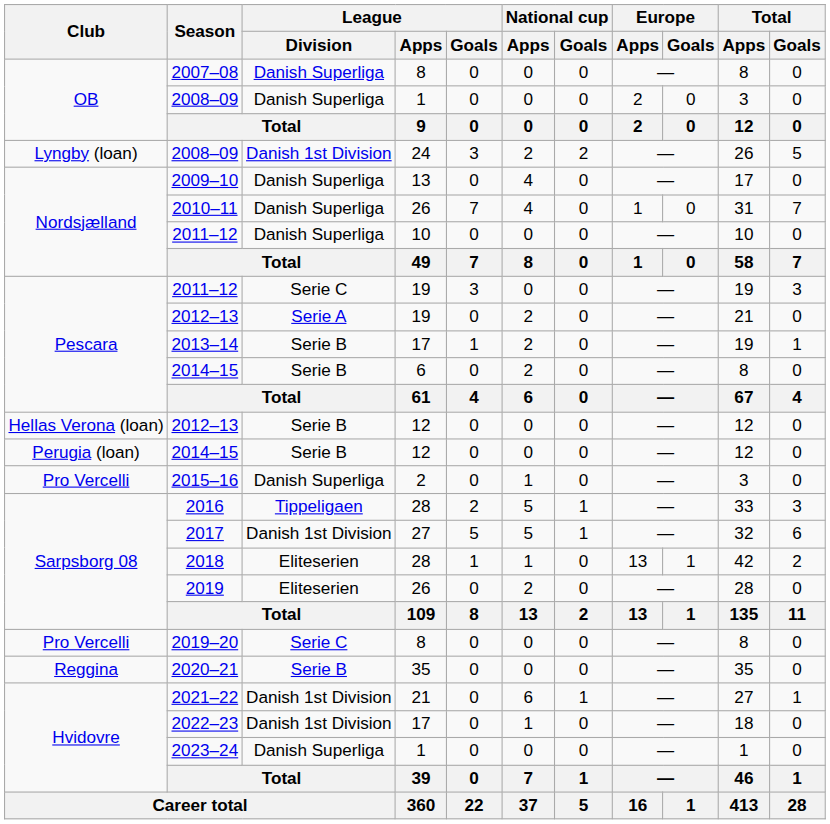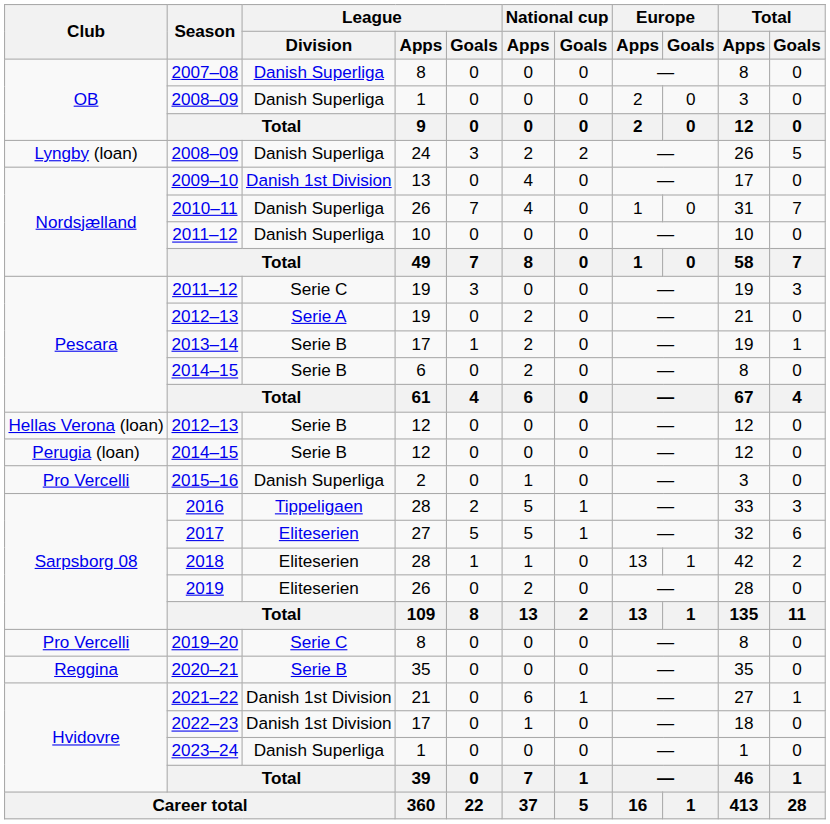2008–09 / 24 | League / Division: Danish 1st Division -> Danish Superliga
2009–10 | League / Division: Danish Superliga -> Danish 1st Division
2017 | League / Division: Danish 1st Division -> Eliteserien
